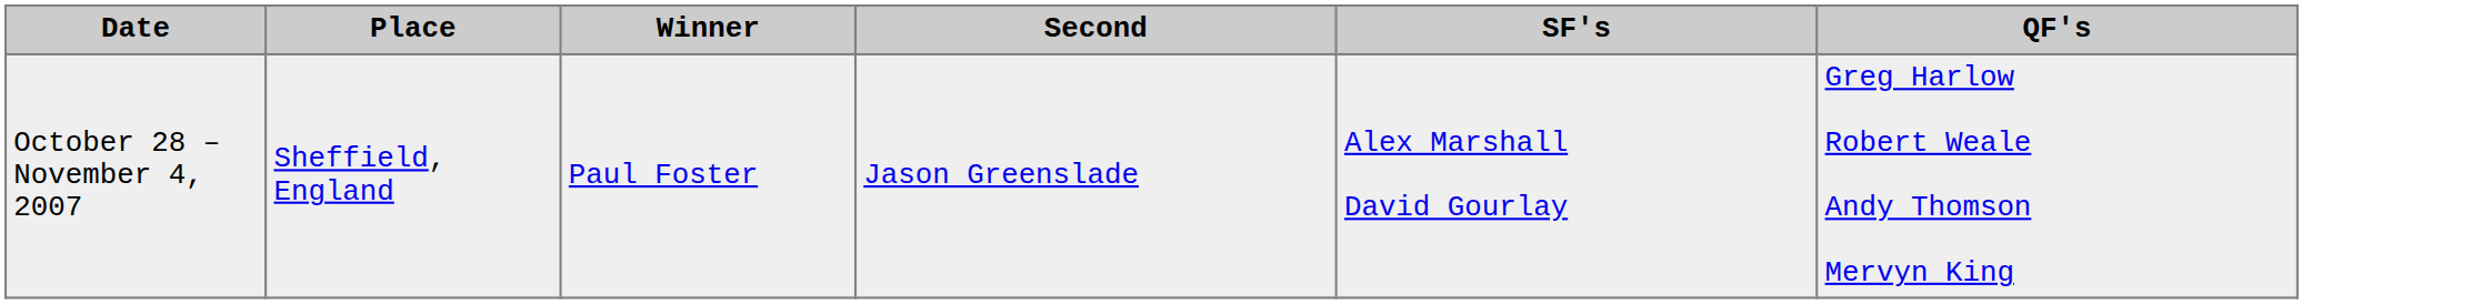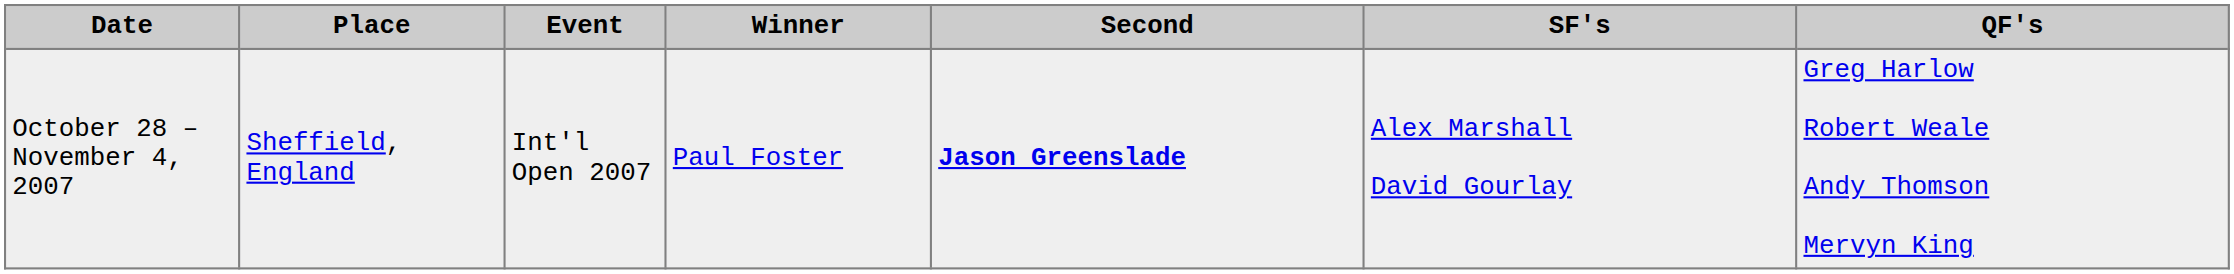+ column: Event | Int'l Open 2007
October 28 – November 4, 2007 | Second: normal -> bold
